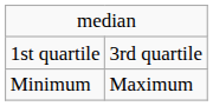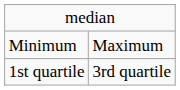rows swapped: 1st quartile <-> Minimum
